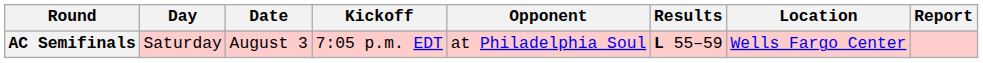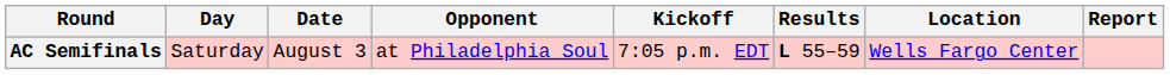columns swapped: Kickoff <-> Opponent
